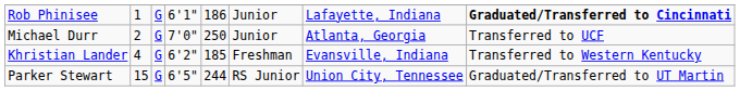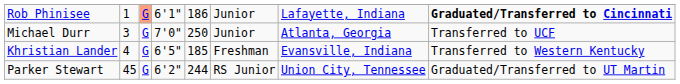Rob Phinisee | column 3: no background -> lightsalmon background
Michael Durr | column 2: 2 -> 3
Khristian Lander | column 4: 6'2" -> 6'5"
Parker Stewart | column 2: 15 -> 45
Parker Stewart | column 4: 6'5" -> 6'2"
